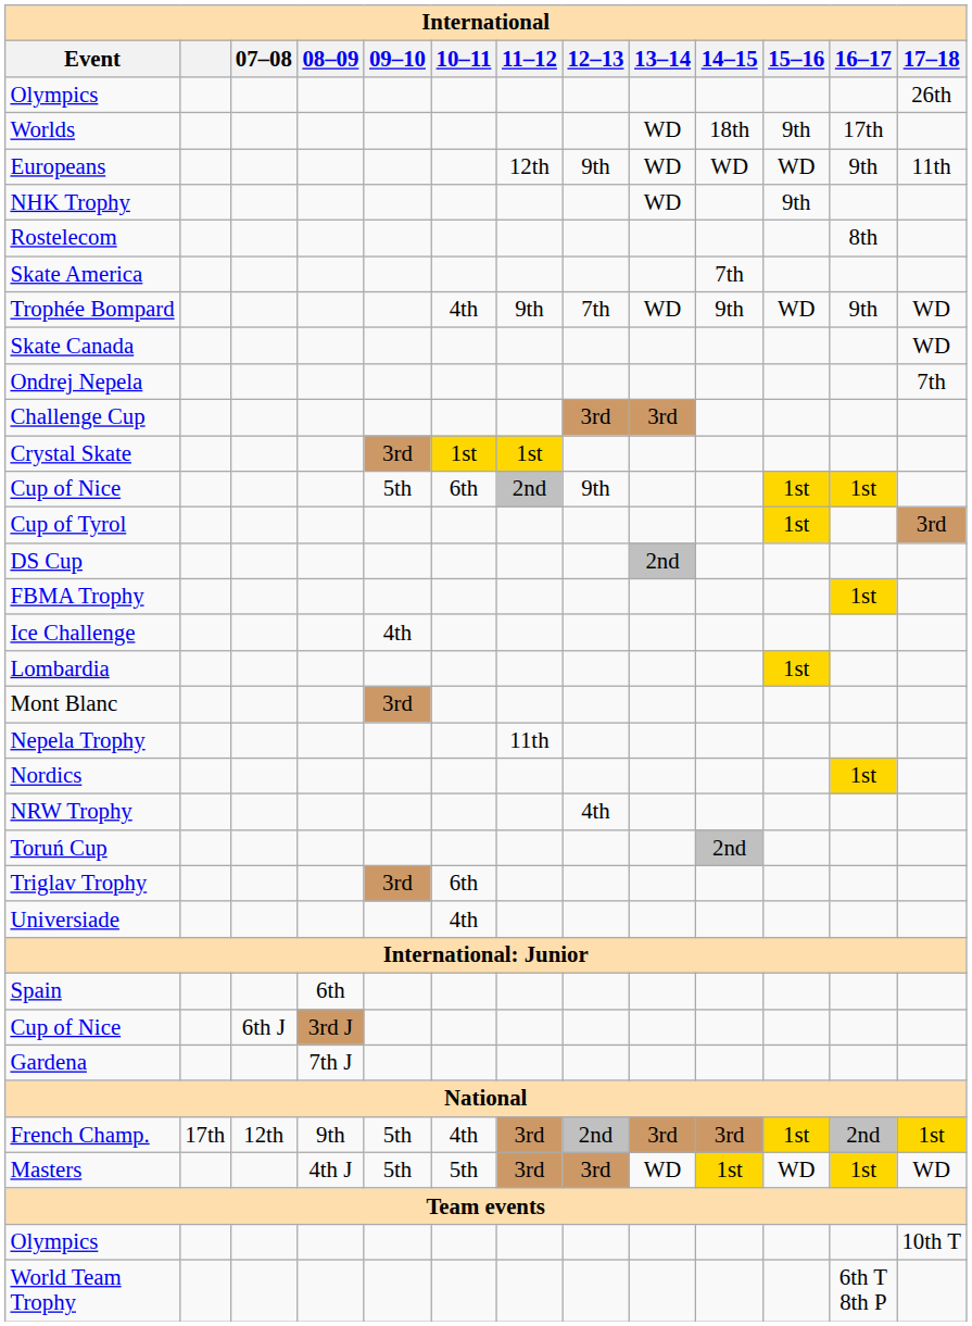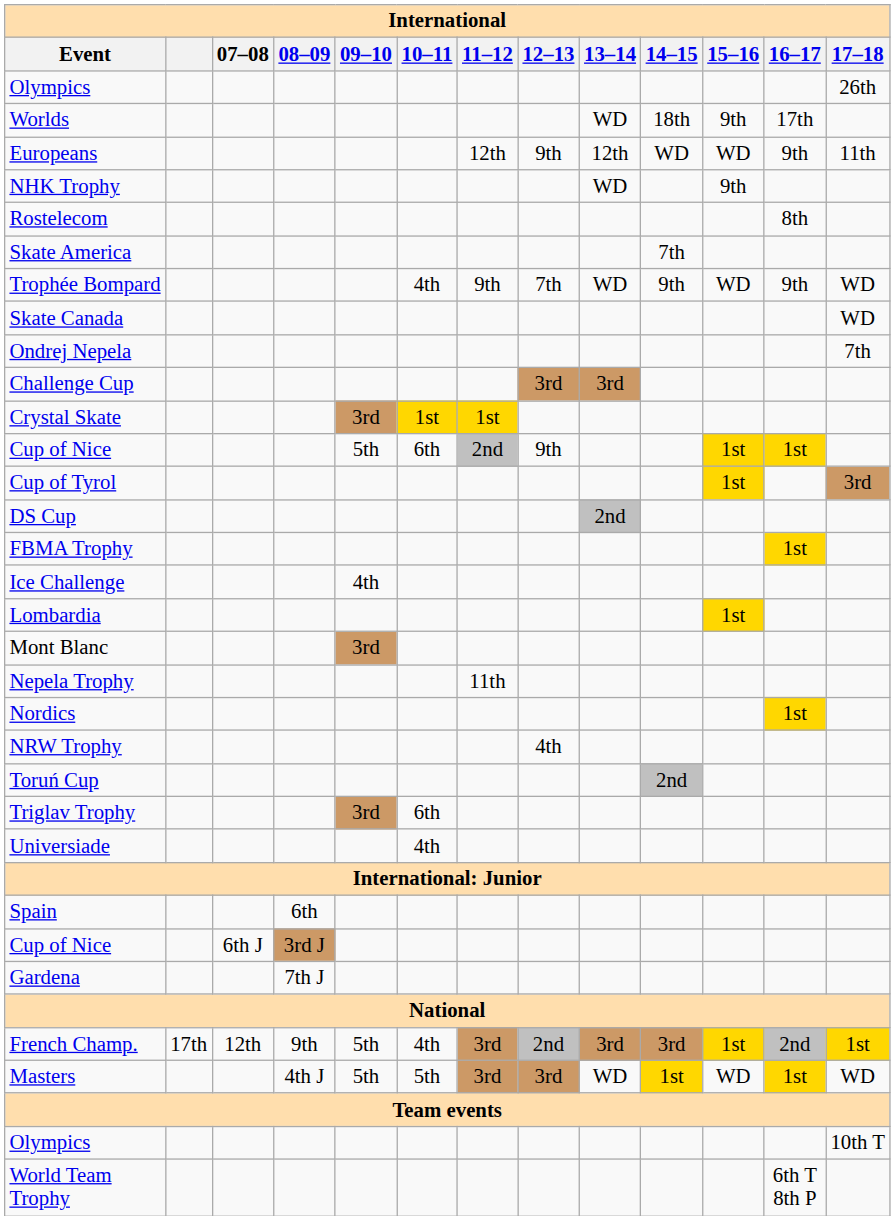Europeans | 13–14: WD -> 12th
